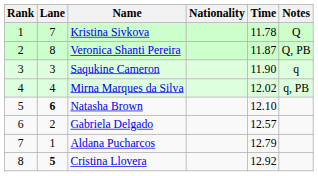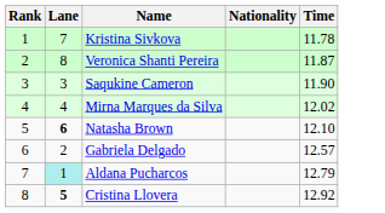- column: Notes | Q | Q, PB | q | q, PB
Aldana Pucharcos | Lane: no background -> paleturquoise background
